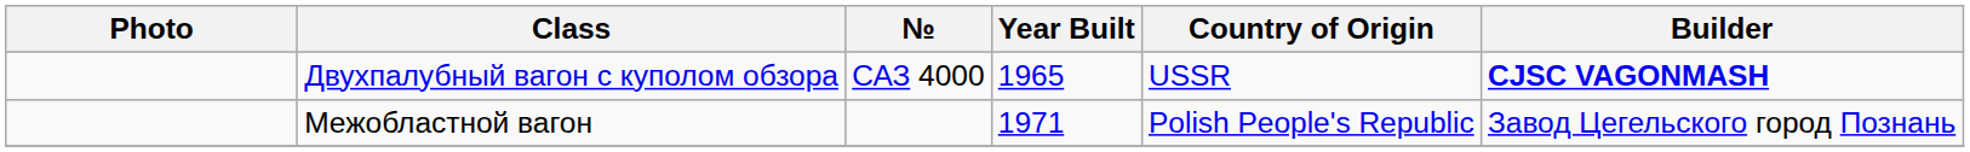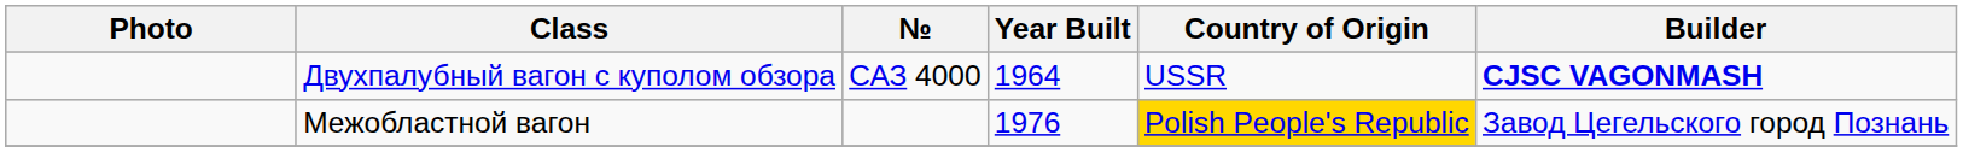Двухпалубный вагон с куполом обзора | Year Built: 1965 -> 1964
Межобластной вагон | Year Built: 1971 -> 1976
Межобластной вагон | Country of Origin: no background -> gold background
